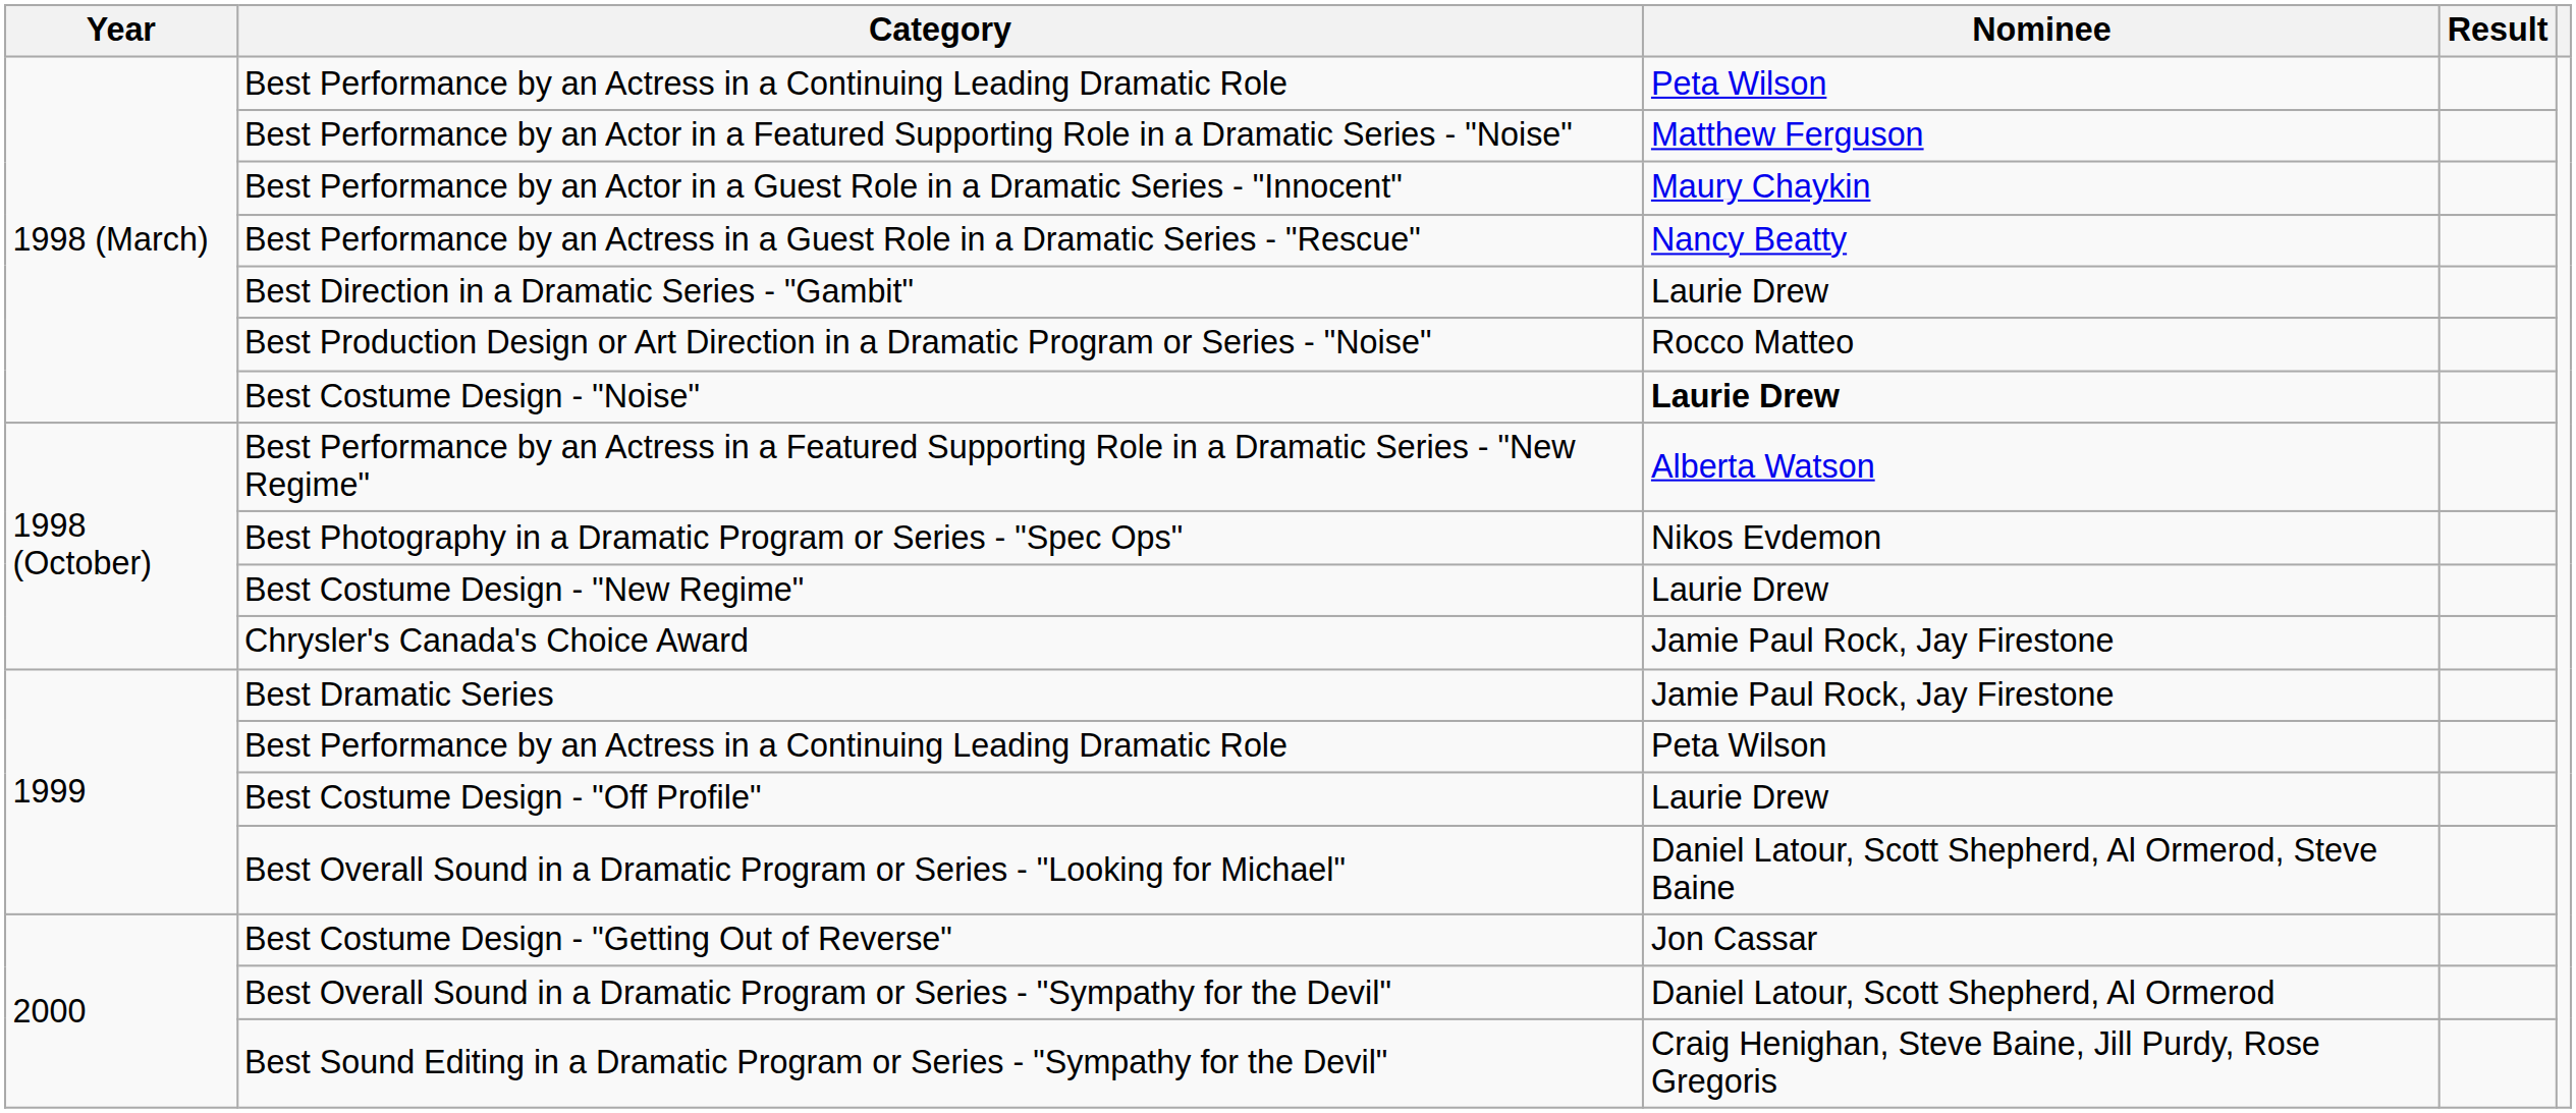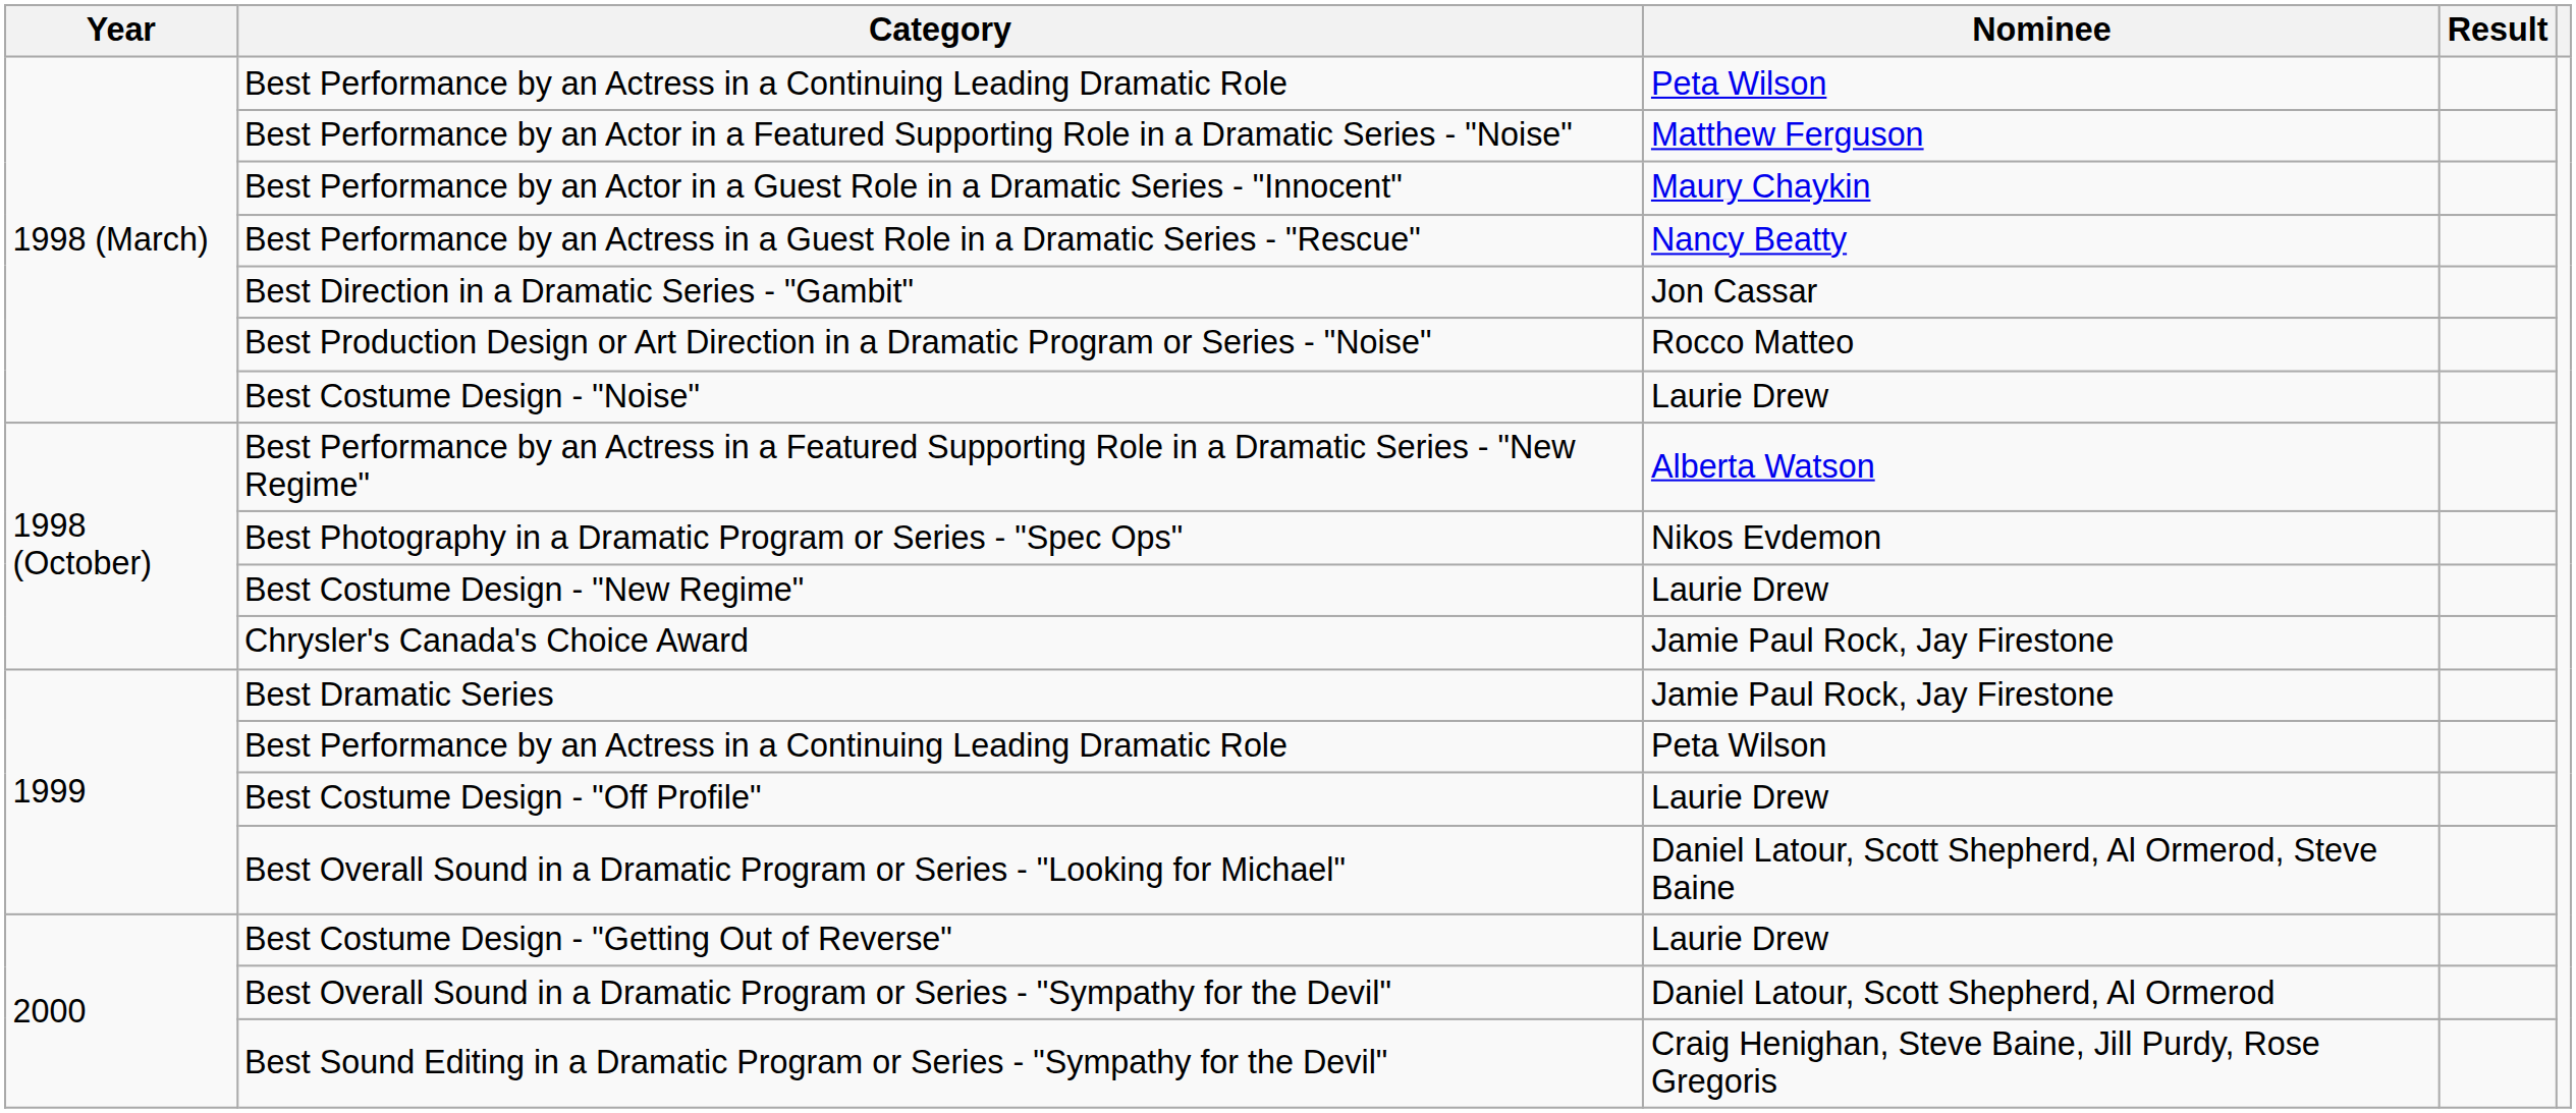Best Direction in a Dramatic Series - "Gambit" | Nominee: Laurie Drew -> Jon Cassar
Best Costume Design - "Noise" | Nominee: bold -> normal
Best Costume Design - "Getting Out of Reverse" | Nominee: Jon Cassar -> Laurie Drew
